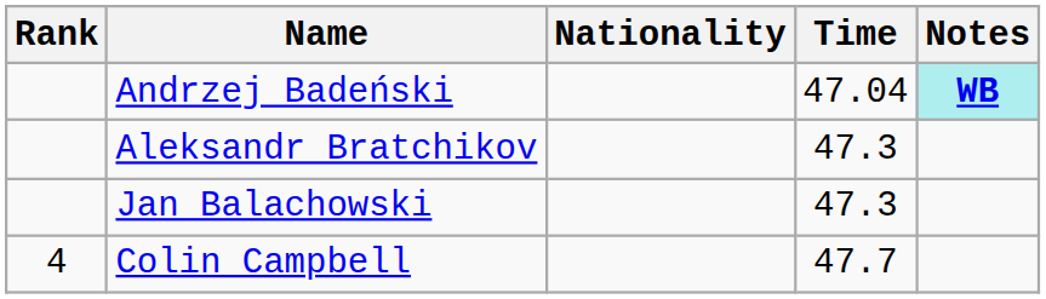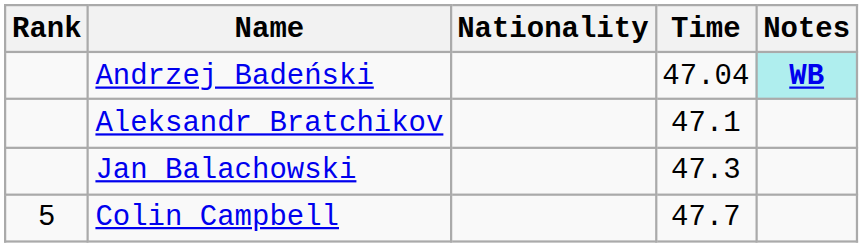Aleksandr Bratchikov | Time: 47.3 -> 47.1
Colin Campbell | Rank: 4 -> 5
